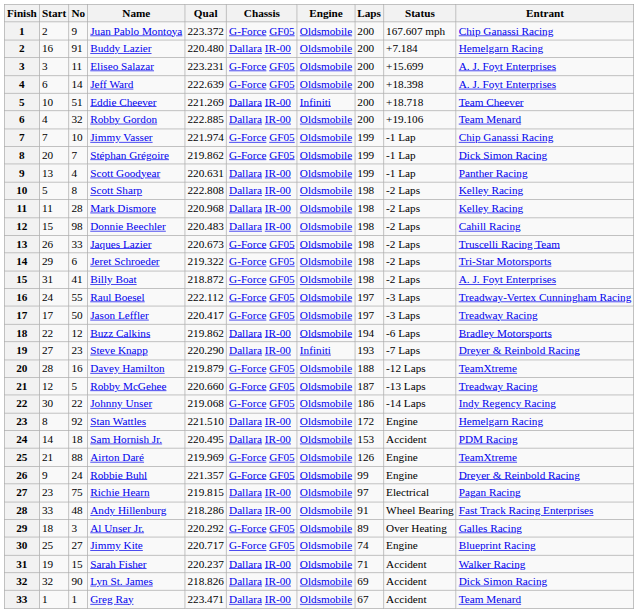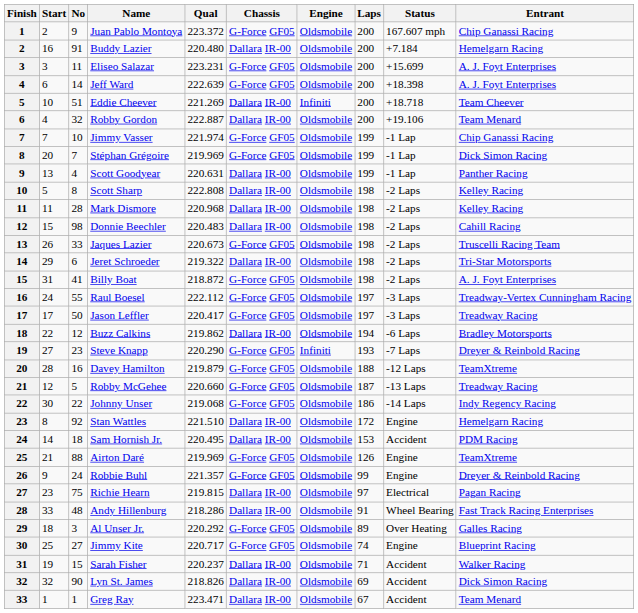Robby Gordon | Qual: 222.885 -> 222.887
Stéphan Grégoire | Qual: 219.862 -> 219.969
Jeret Schroeder | Chassis: G-Force GF05 -> Dallara IR-00
Steve Knapp | Chassis: Dallara IR-00 -> G-Force GF05
